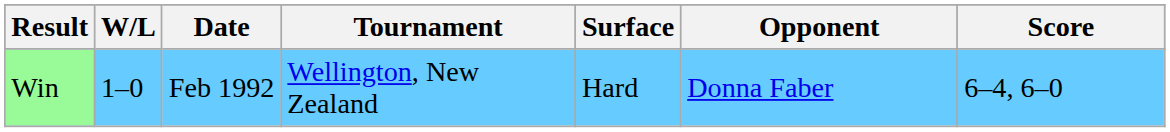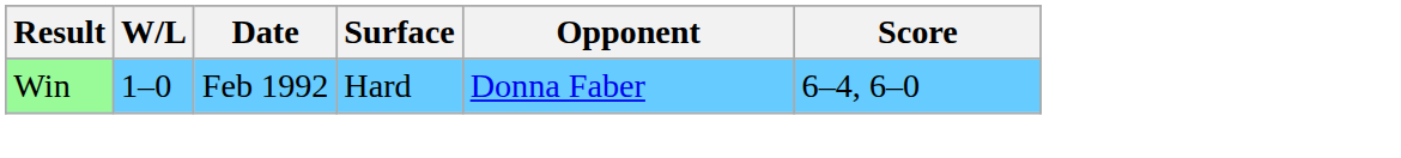- column: Tournament | Wellington, New Zealand
